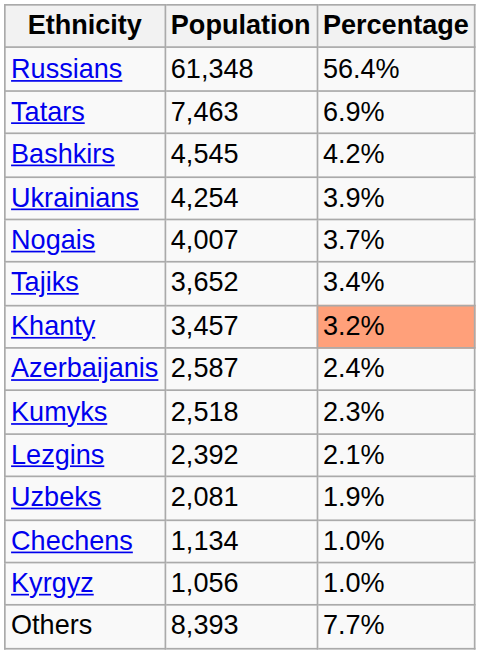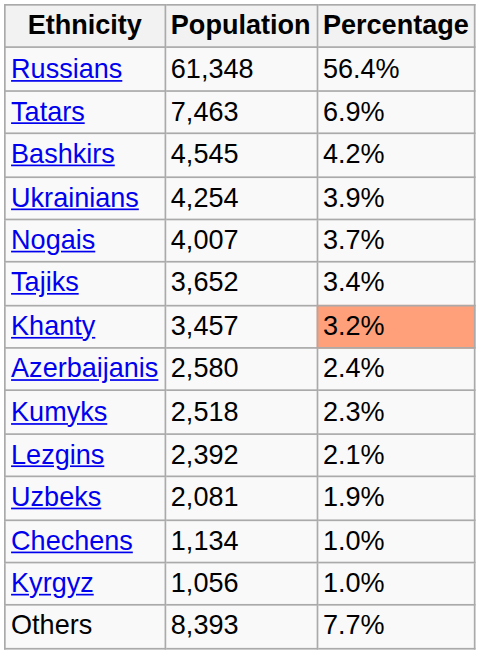Azerbaijanis | Population: 2,587 -> 2,580
